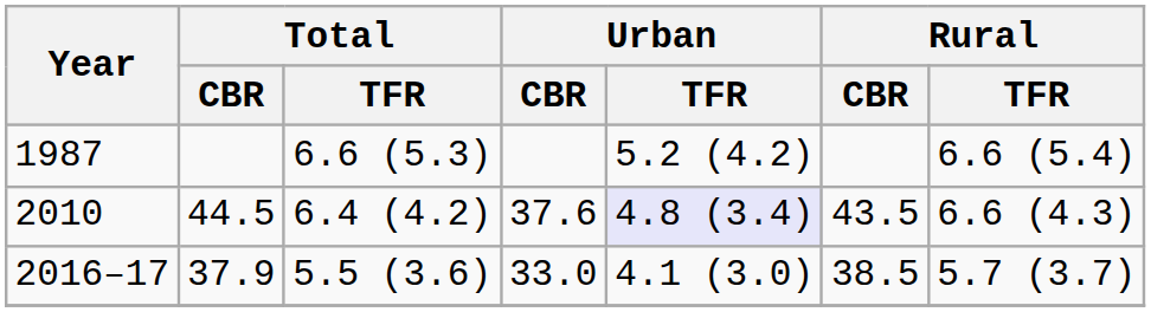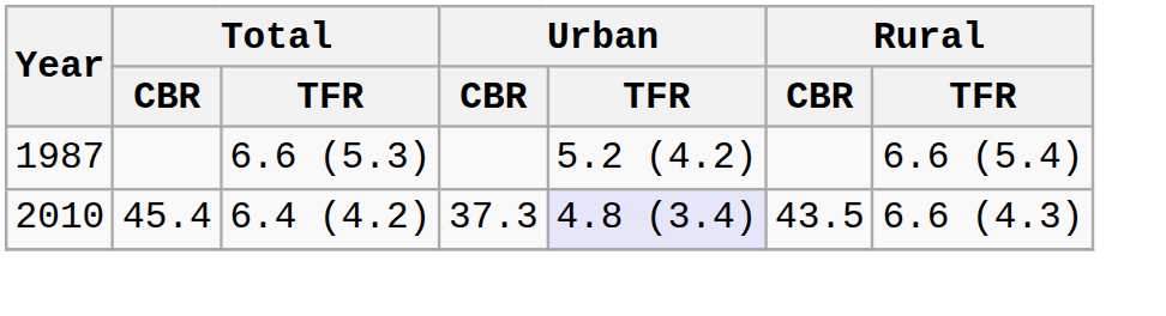2010 | Total / CBR: 44.5 -> 45.4
2010 | Urban / CBR: 37.6 -> 37.3
- row: 2016–17 | 37.9 | 5.5 (3.6) | 33.0 | 4.1 (3.0) | 38.5 | 5.7 (3.7)
